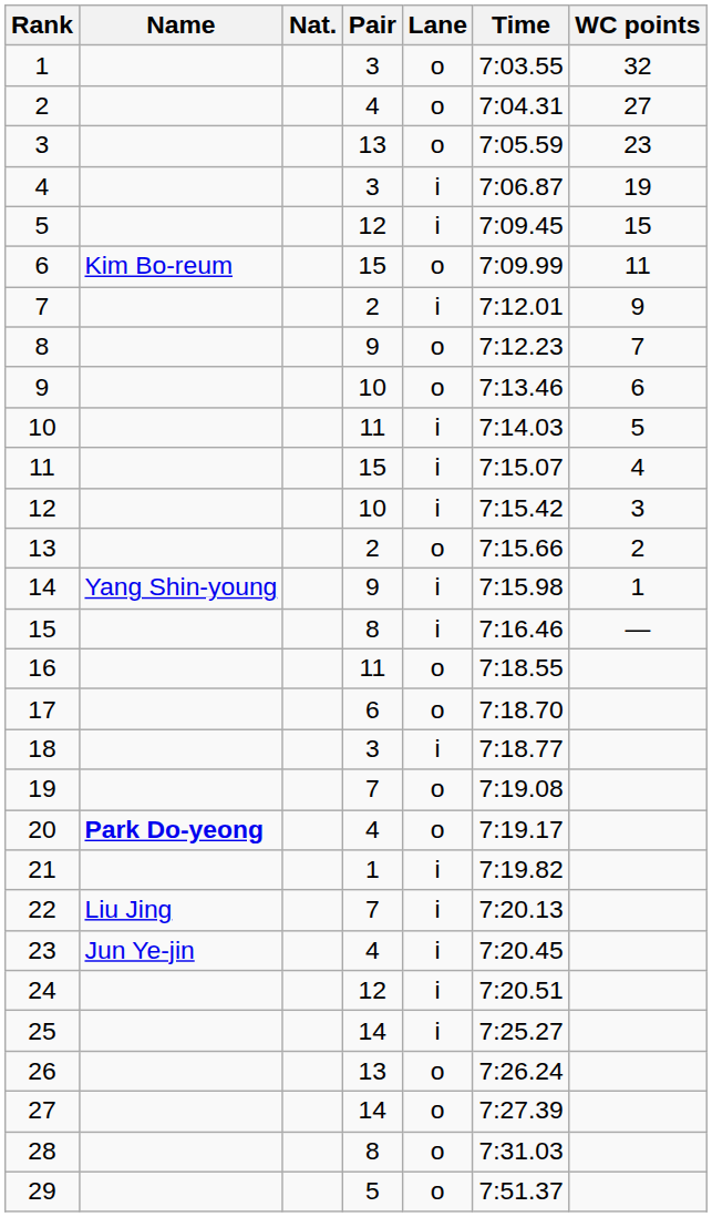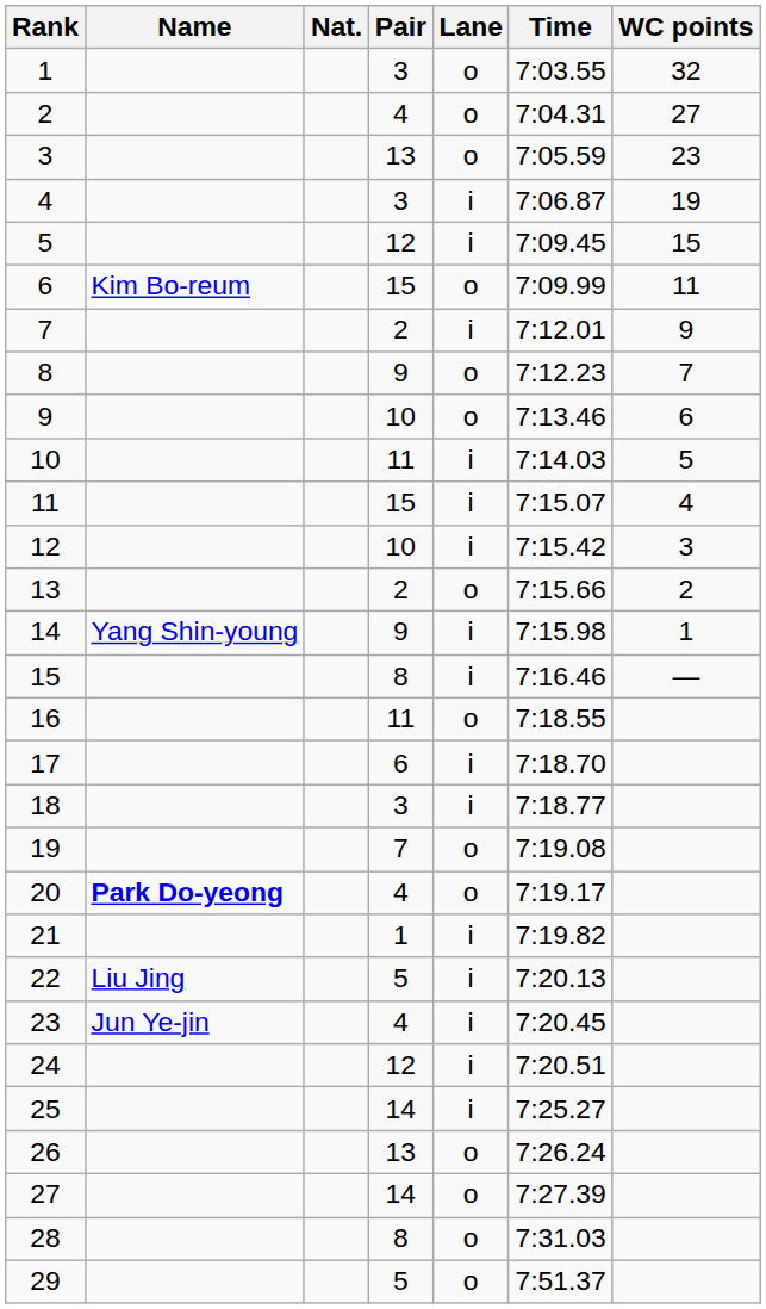17 | Lane: o -> i
22 | Pair: 7 -> 5
